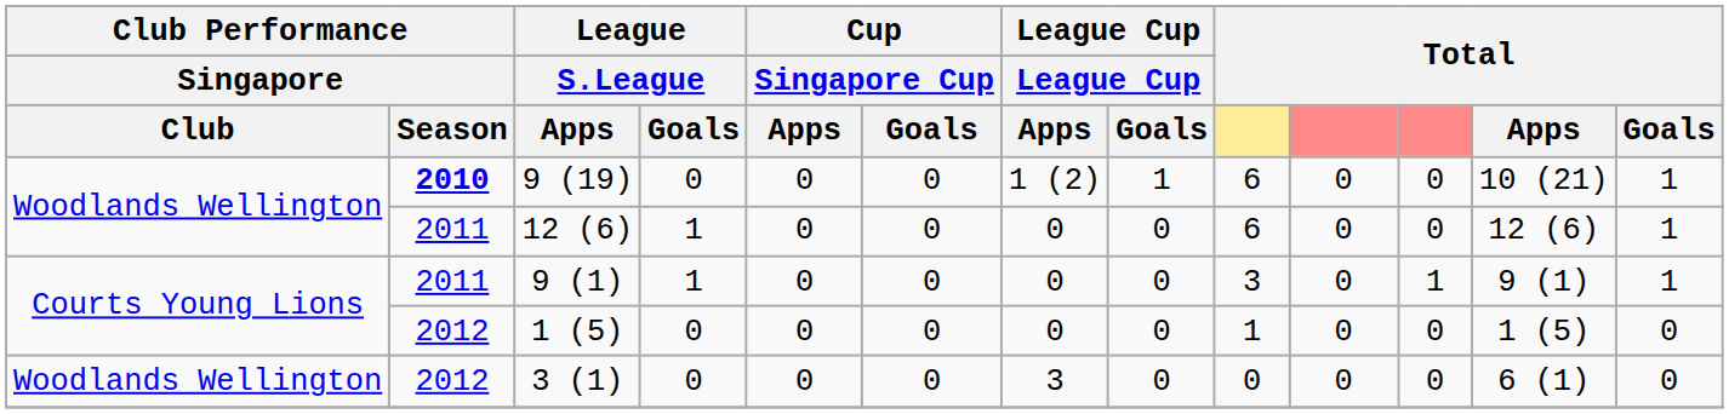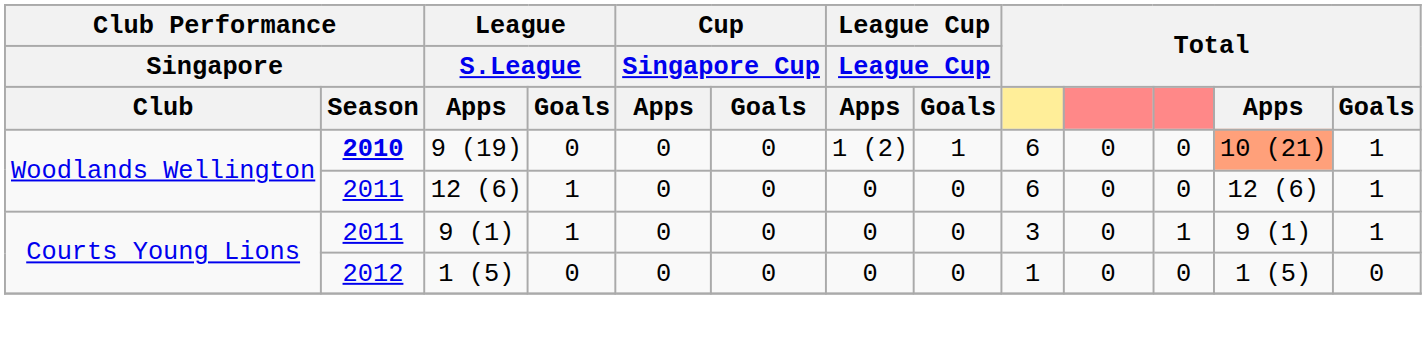9 (19) | Total / Apps: no background -> lightsalmon background
- row: Woodlands Wellington | 2012 | 3 (1) | 0 | 0 | 0 | 3 | 0 | 0 | 0 | 0 | 6 (1) | 0
